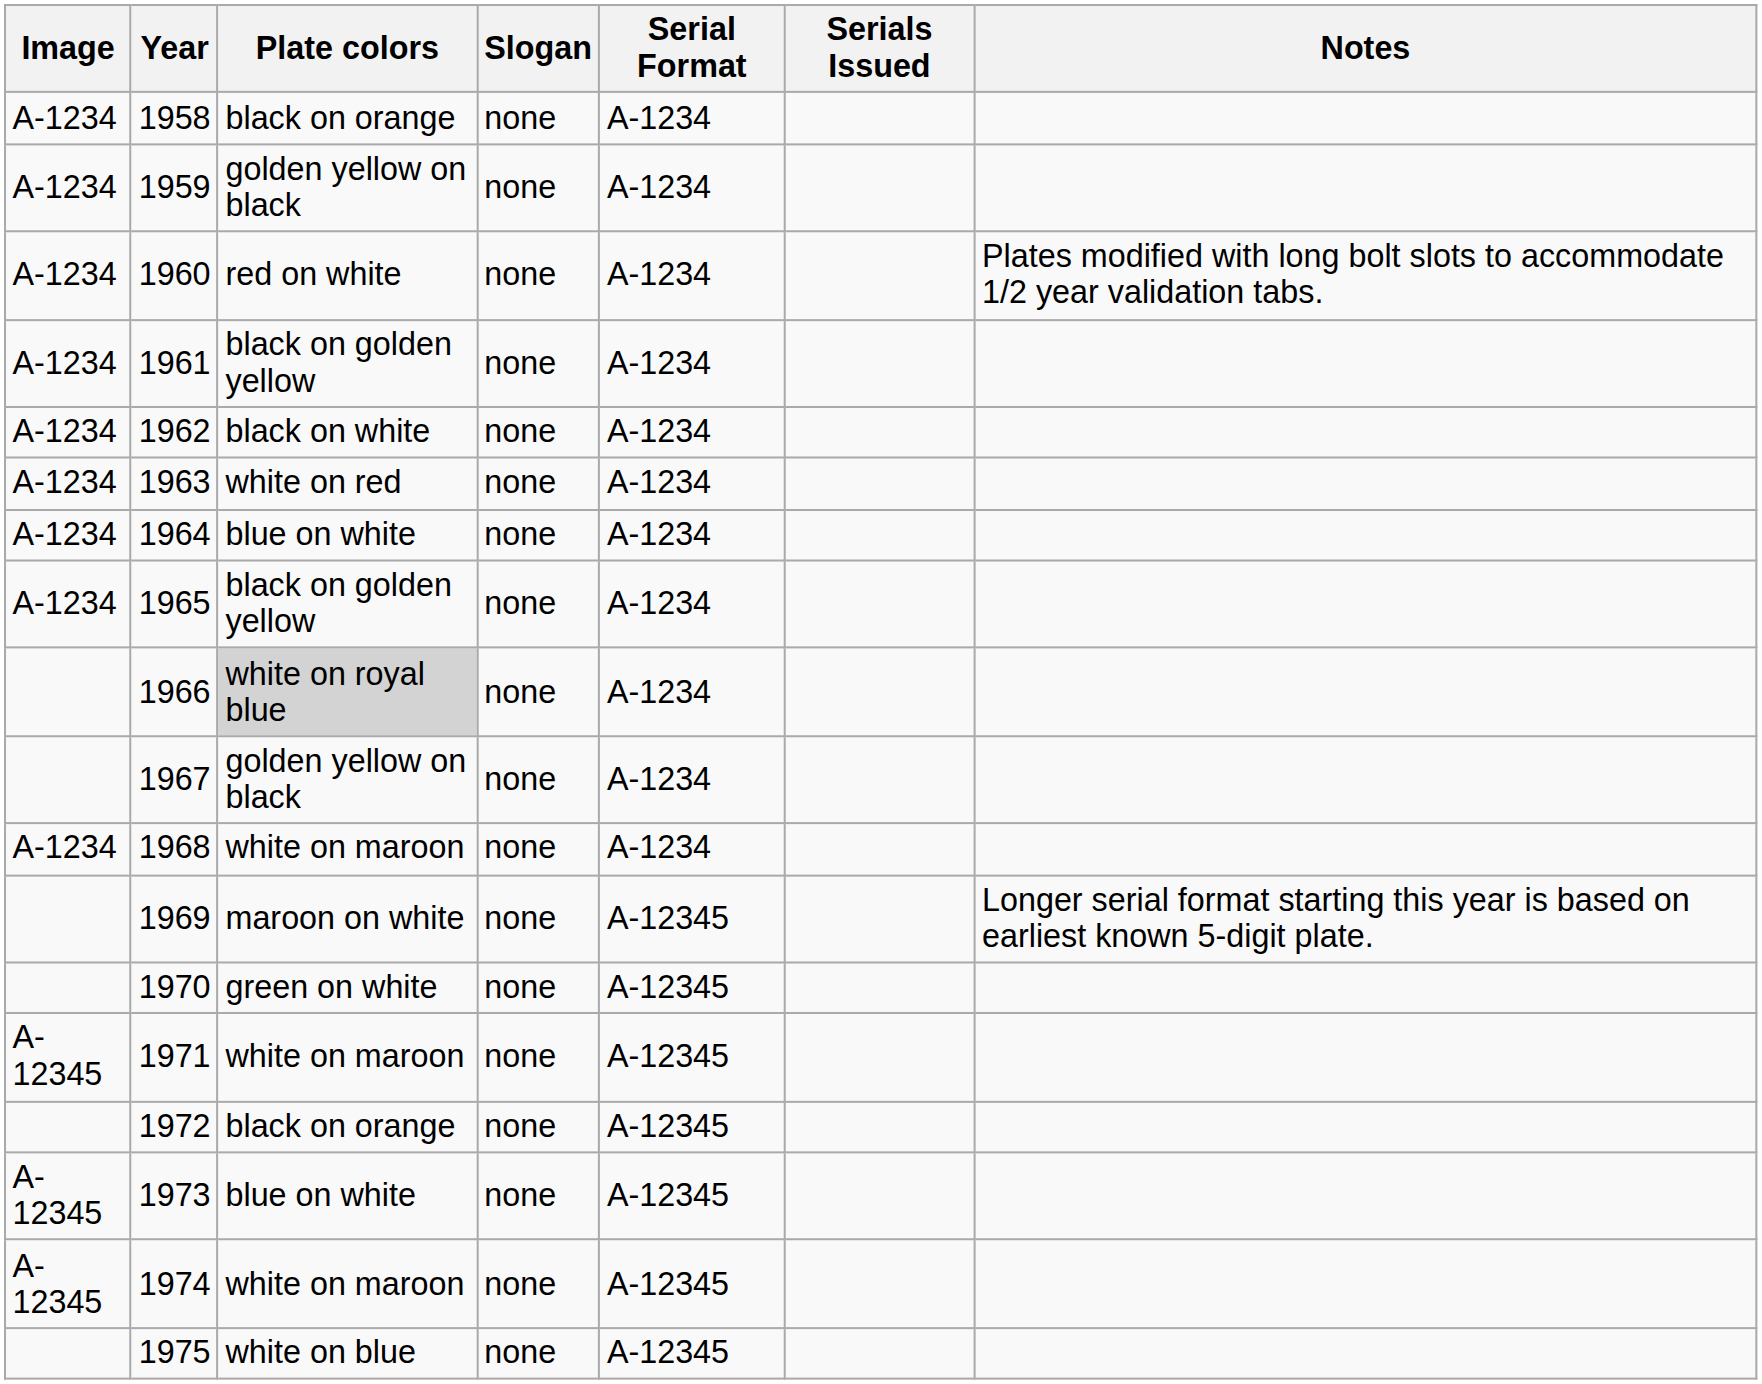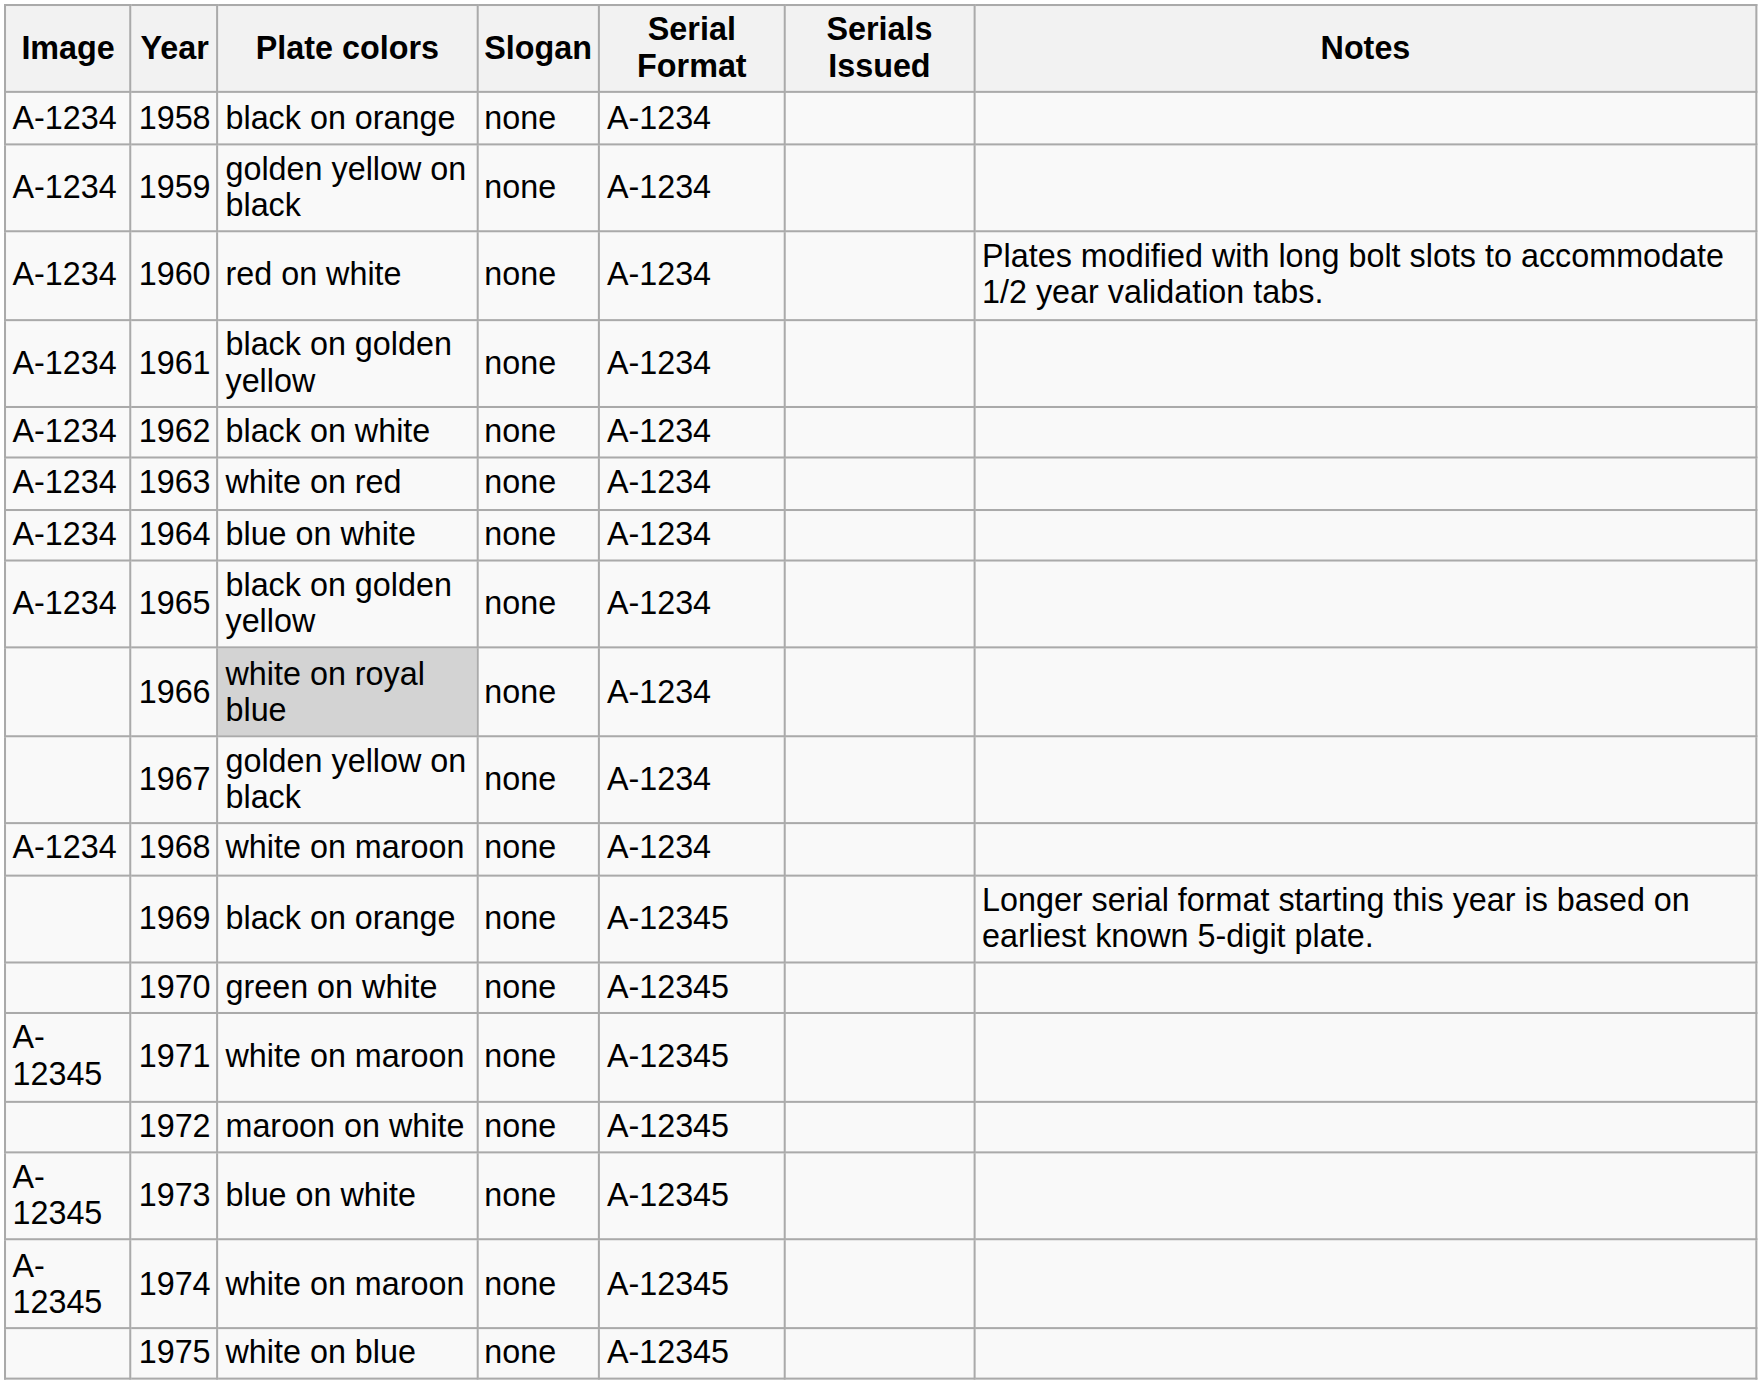1969 | Plate colors: maroon on white -> black on orange
1972 | Plate colors: black on orange -> maroon on white
